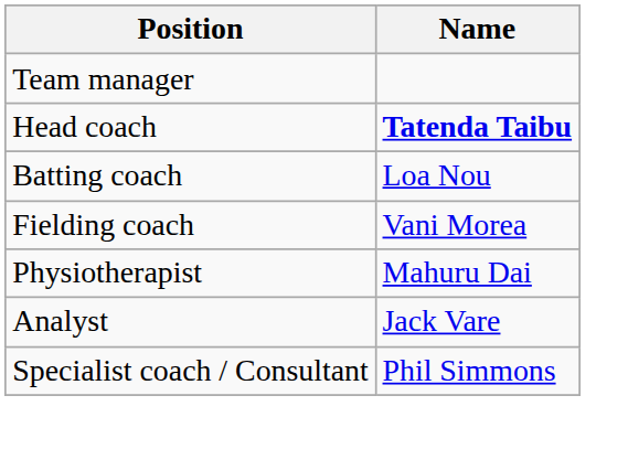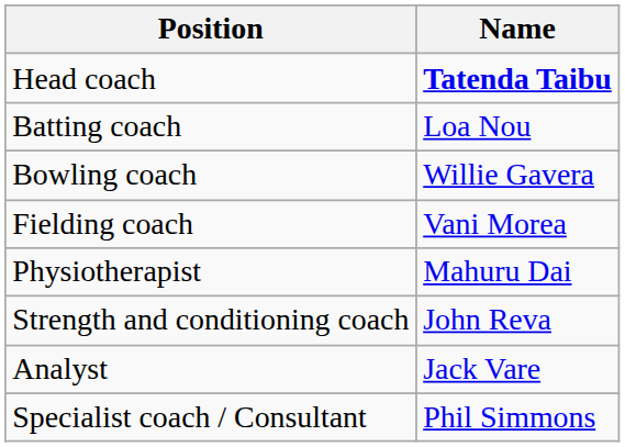- row: Team manager
+ row: Bowling coach | Willie Gavera
+ row: Strength and conditioning coach | John Reva
